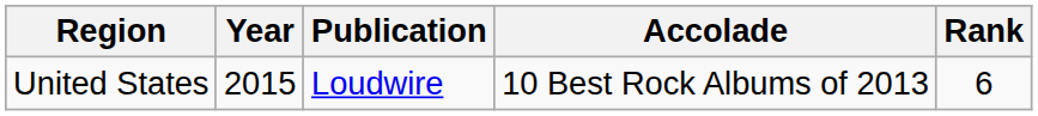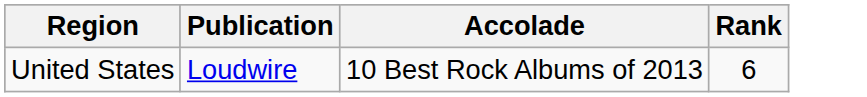- column: Year | 2015
